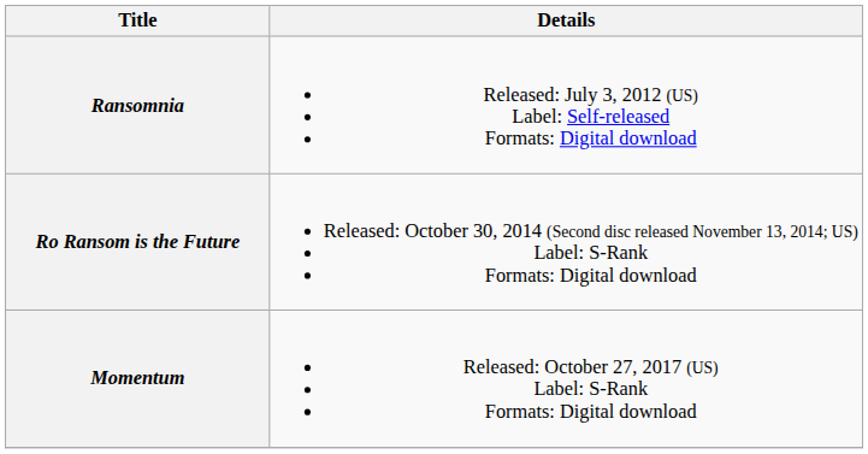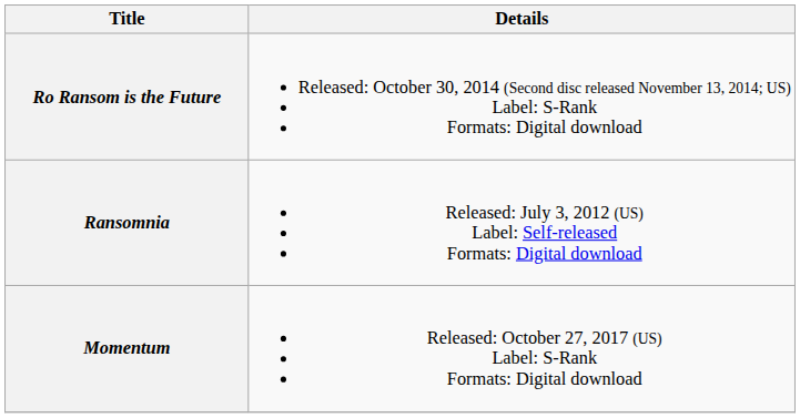rows swapped: Ransomnia <-> Ro Ransom is the Future
